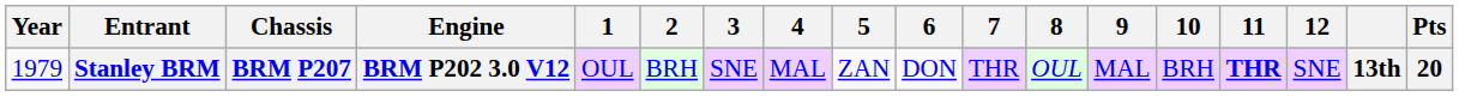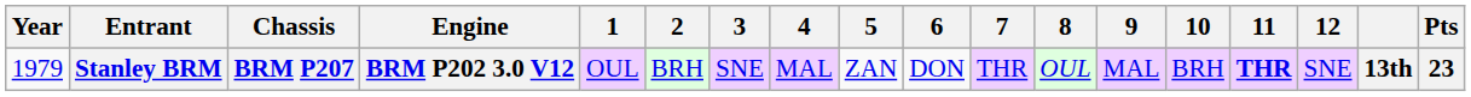Stanley BRM | Pts: 20 -> 23
